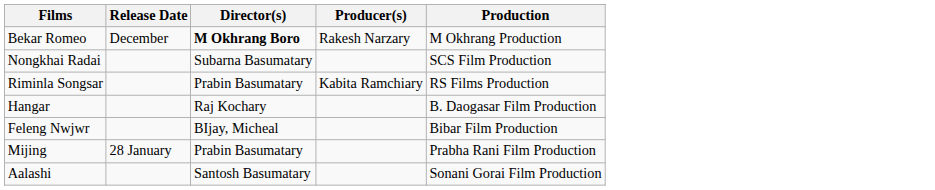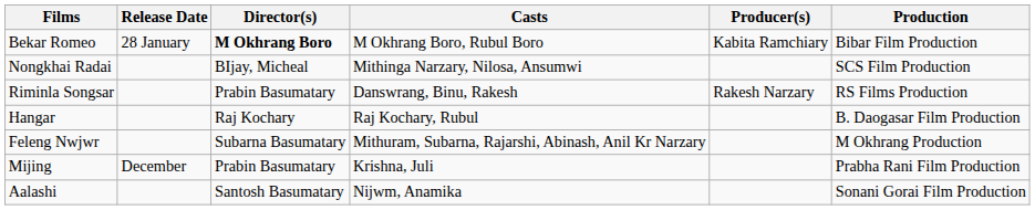+ column: Casts | M Okhrang Boro, Rubul Boro | Mithinga Narzary, Nilosa, Ansumwi | Danswrang, Binu, Rakesh | Raj Kochary, Rubul | Mithuram, Subarna, Rajarshi, Abinash, Anil Kr Narzary | Krishna, Juli | Nijwm, Anamika
Bekar Romeo | Release Date: December -> 28 January
Bekar Romeo | Producer(s): Rakesh Narzary -> Kabita Ramchiary
Bekar Romeo | Production: M Okhrang Production -> Bibar Film Production
Nongkhai Radai | Director(s): Subarna Basumatary -> BIjay, Micheal
Riminla Songsar | Producer(s): Kabita Ramchiary -> Rakesh Narzary
Feleng Nwjwr | Director(s): BIjay, Micheal -> Subarna Basumatary
Feleng Nwjwr | Production: Bibar Film Production -> M Okhrang Production
Mijing | Release Date: 28 January -> December
